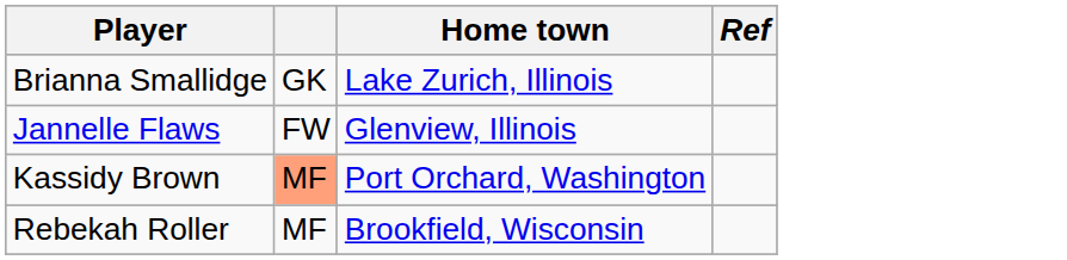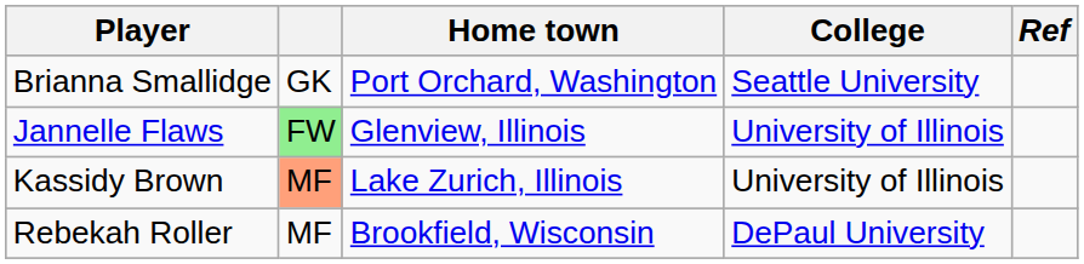+ column: College | Seattle University | University of Illinois | University of Illinois | DePaul University
Brianna Smallidge | Home town: Lake Zurich, Illinois -> Port Orchard, Washington
Jannelle Flaws | column 2: no background -> lightgreen background
Kassidy Brown | Home town: Port Orchard, Washington -> Lake Zurich, Illinois
